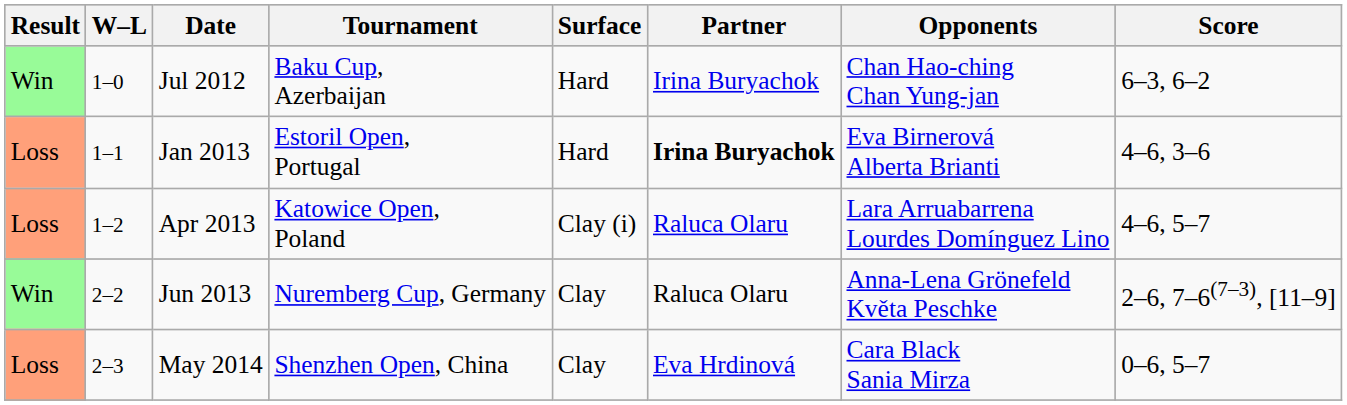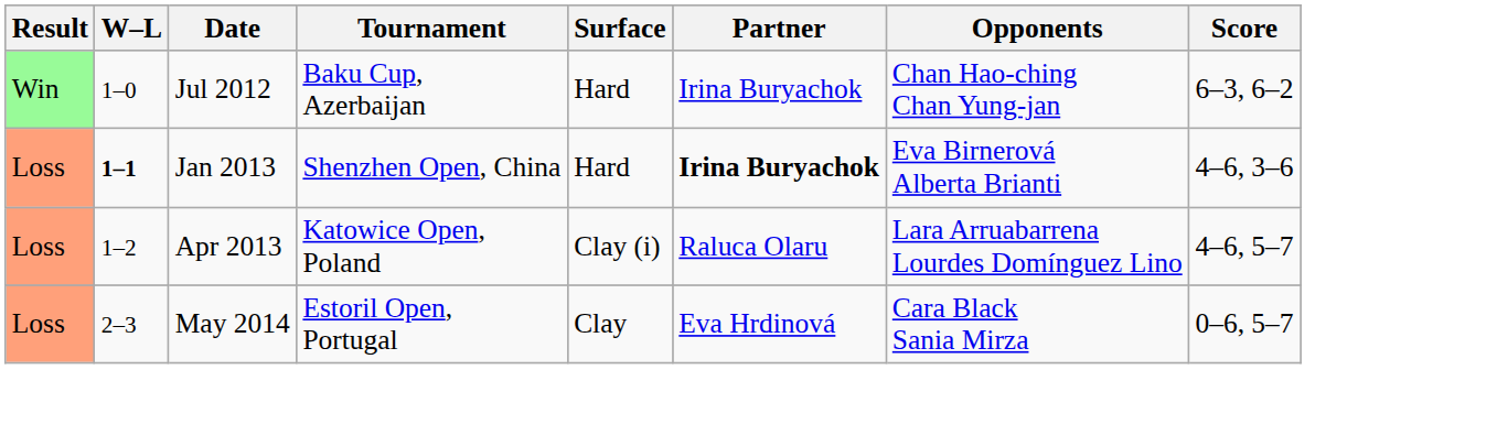Jan 2013 | W–L: normal -> bold
Jan 2013 | Tournament: Estoril Open, Portugal -> Shenzhen Open, China
- row: Win | 2–2 | Jun 2013 | Nuremberg Cup, Germany | Clay | Raluca Olaru | Anna-Lena Grönefeld Květa Peschke | 2–6, 7–6(7–3), [11–9]
May 2014 | Tournament: Shenzhen Open, China -> Estoril Open, Portugal
